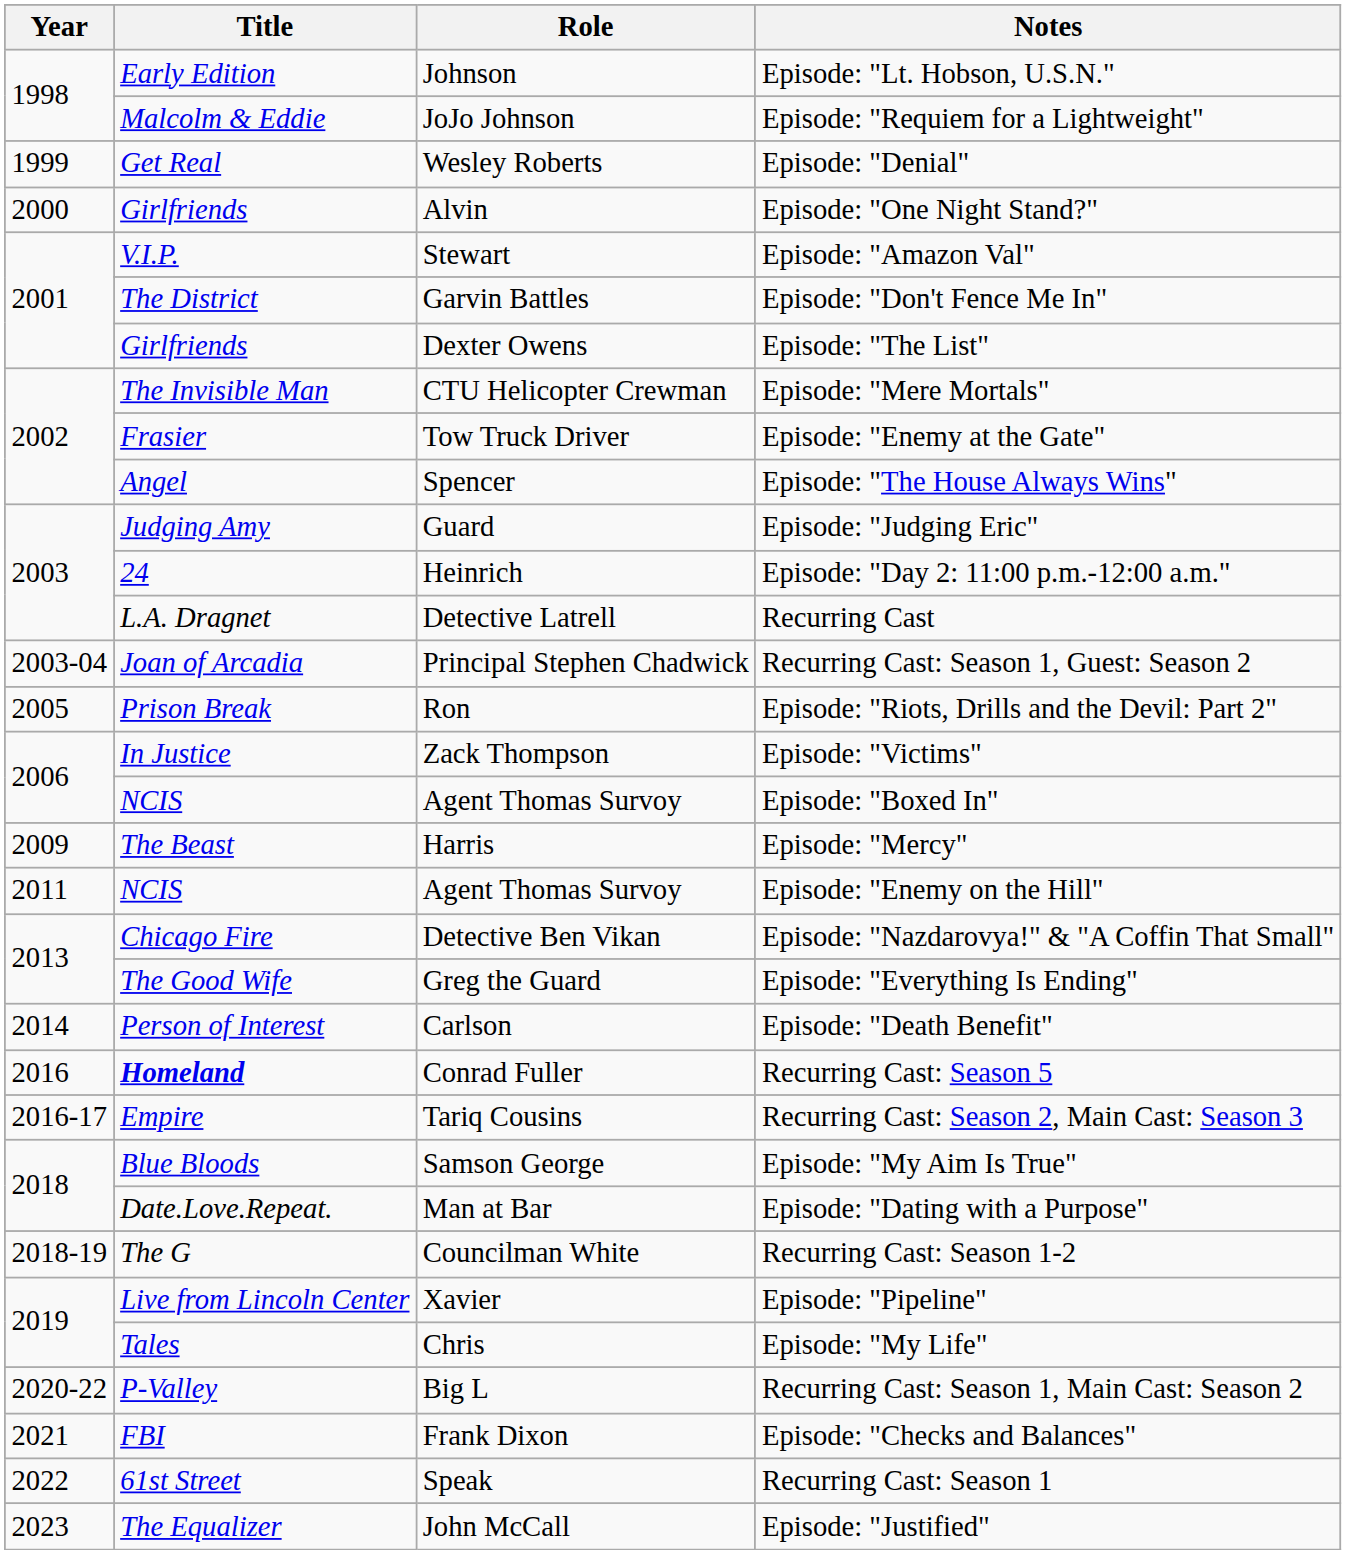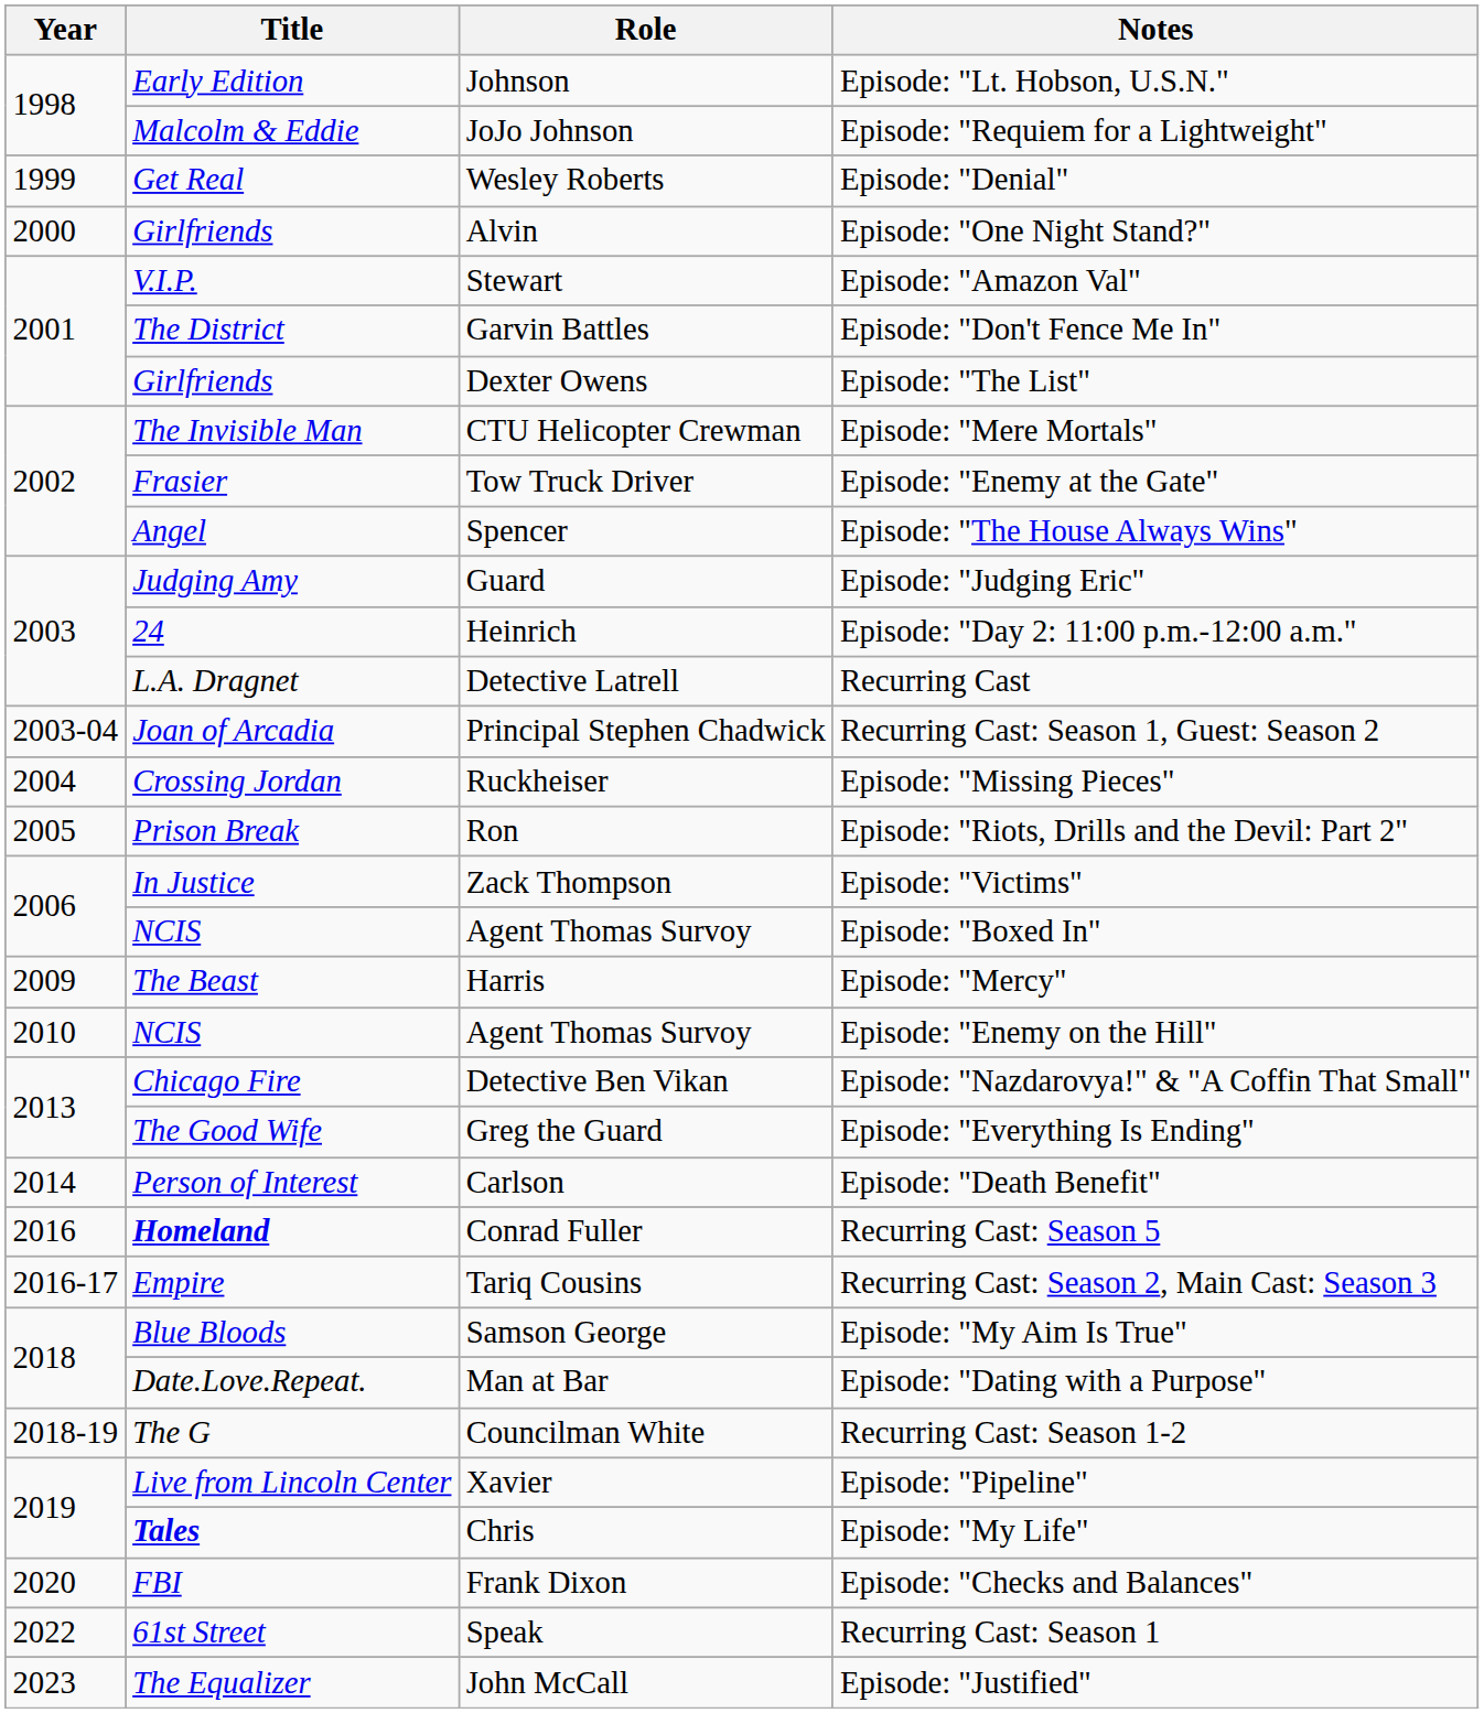+ row: 2004 | Crossing Jordan | Ruckheiser | Episode: "Missing Pieces"
Episode: "Enemy on the Hill" | Year: 2011 -> 2010
Episode: "My Life" | Title: normal -> bold
- row: 2020-22 | P-Valley | Big L | Recurring Cast: Season 1, Main Cast: Season 2
Episode: "Checks and Balances" | Year: 2021 -> 2020
